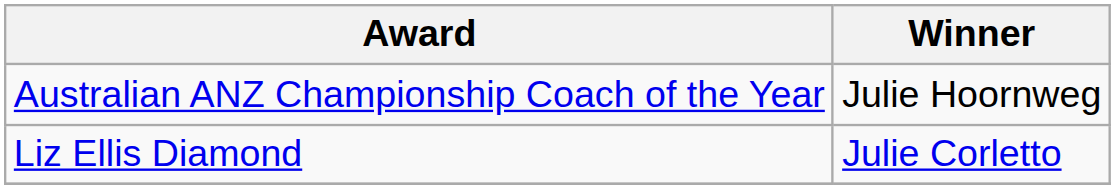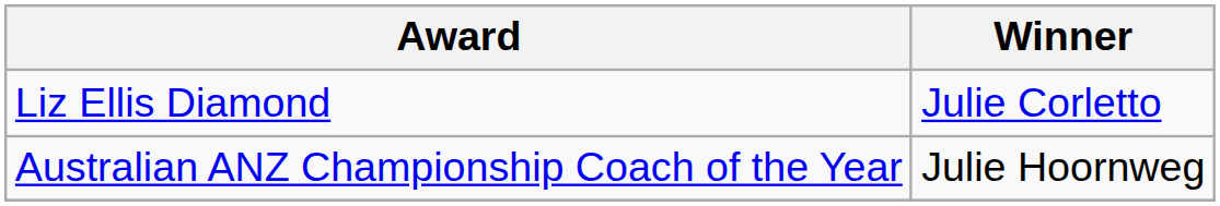rows swapped: Liz Ellis Diamond <-> Australian ANZ Championship Coach of the Year
